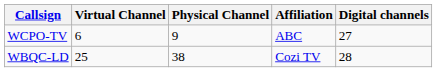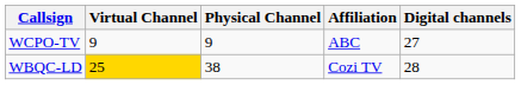WCPO-TV | Virtual Channel: 6 -> 9
WBQC-LD | Virtual Channel: no background -> gold background
